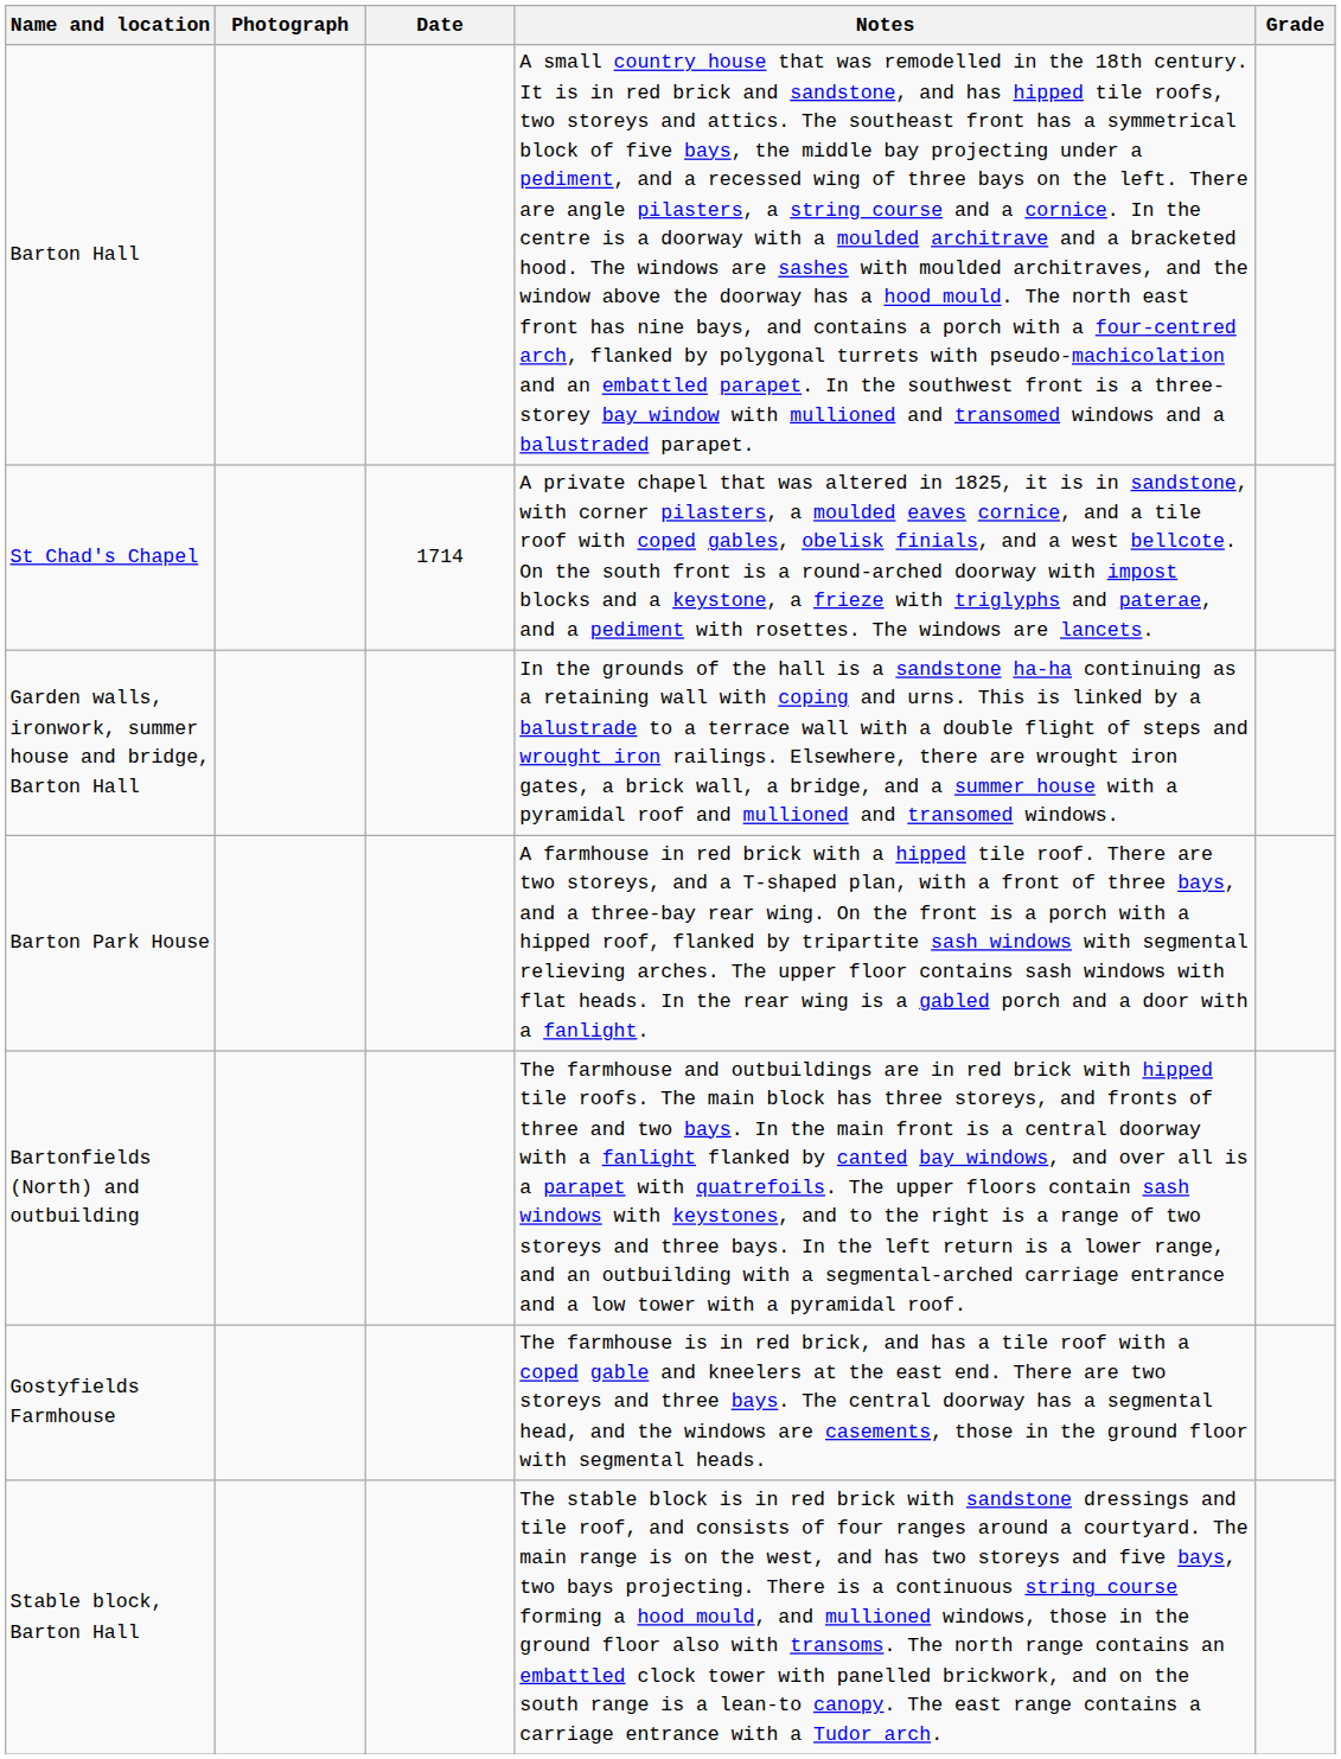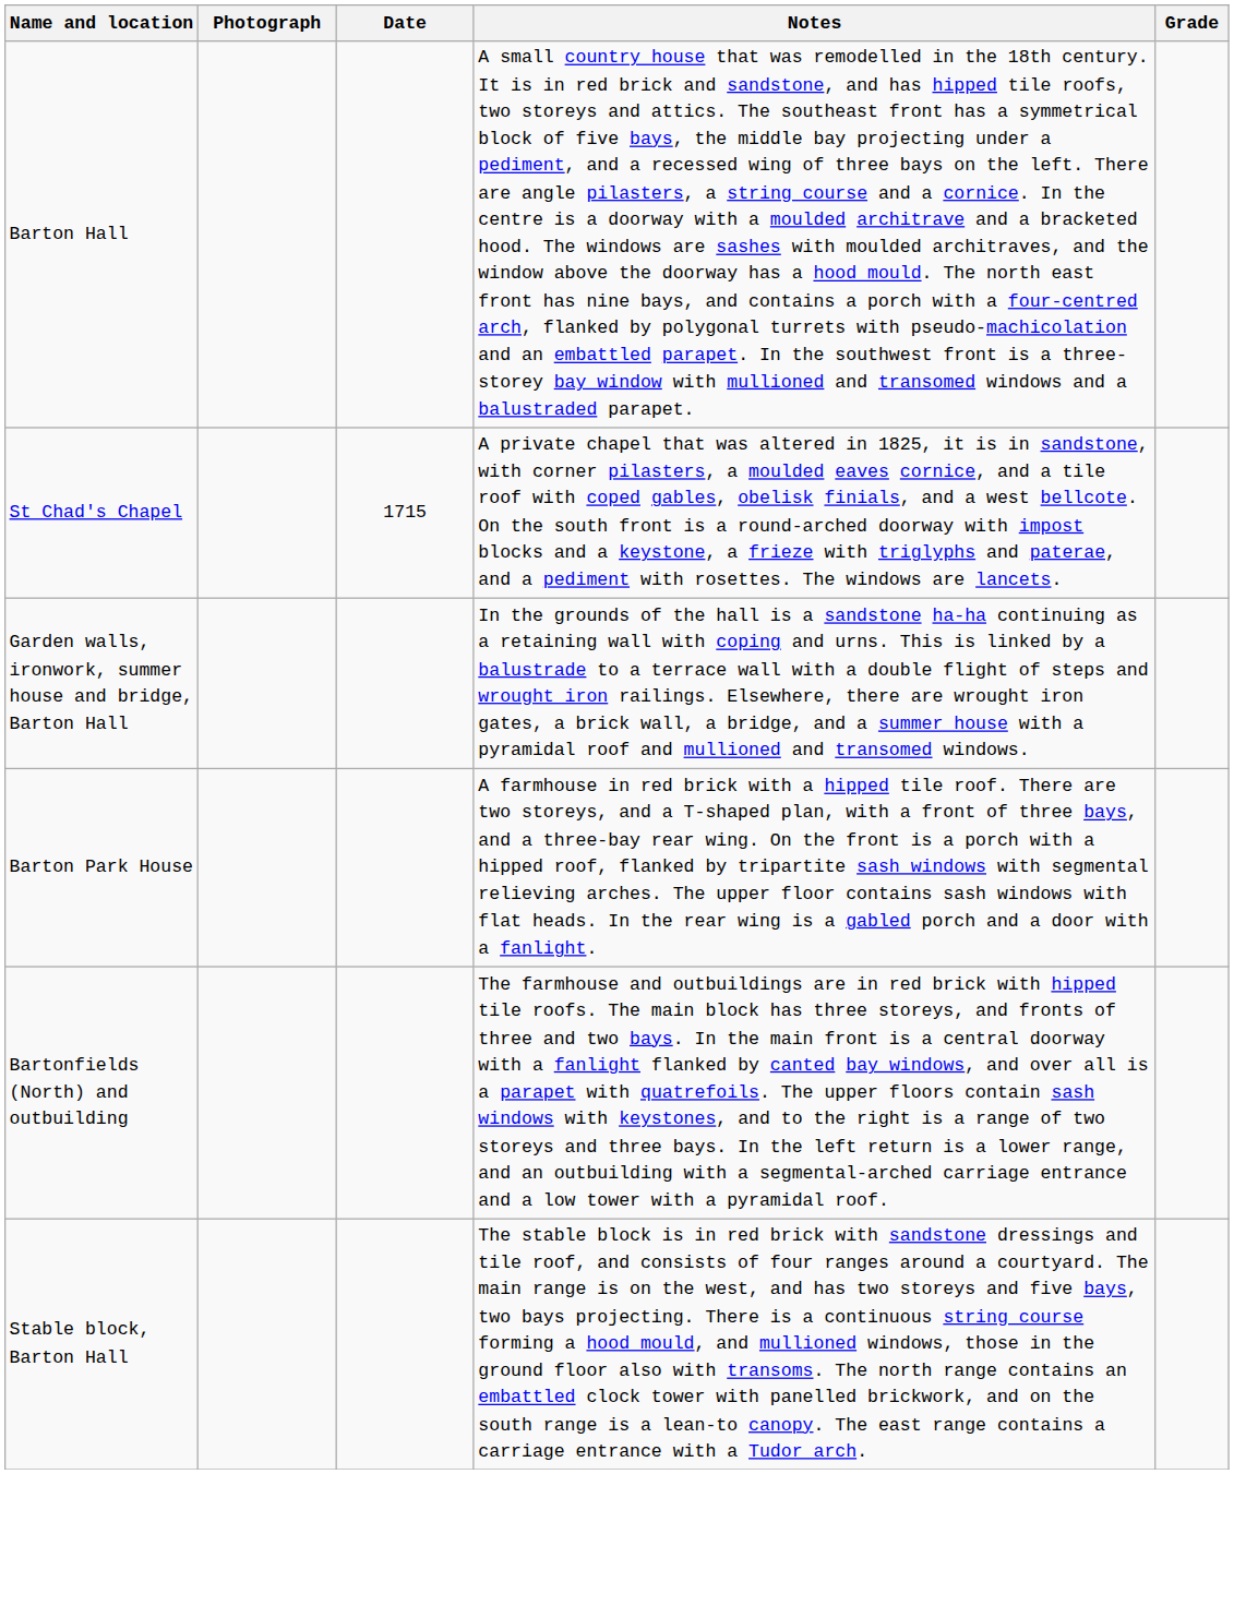St Chad's Chapel | Date: 1714 -> 1715
- row: Gostyfields Farmhouse | The farmhouse is in red brick, and has a tile roof with a coped gable and kneelers at the east end. There are two storeys and three bays. The central doorway has a segmental head, and the windows are casements, those in the ground floor with segmental heads.
